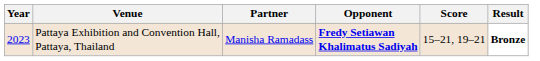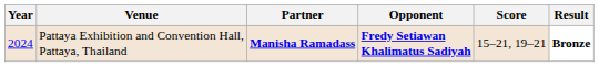Pattaya Exhibition and Convention Hall, Pattaya, Thailand | Year: 2023 -> 2024
Pattaya Exhibition and Convention Hall, Pattaya, Thailand | Partner: normal -> bold
